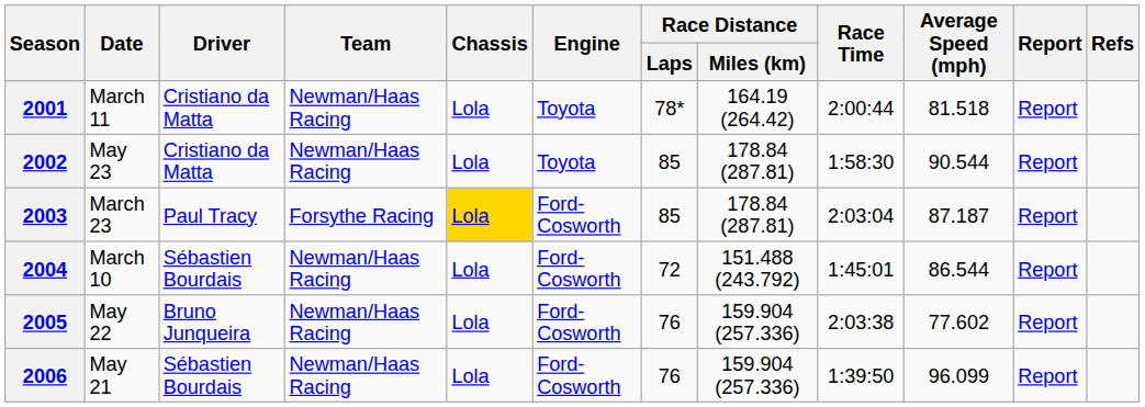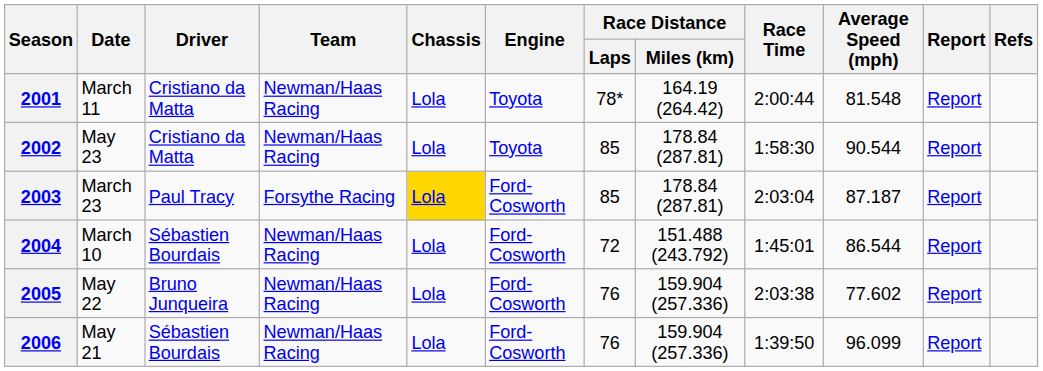2001 | Average Speed (mph): 81.518 -> 81.548
